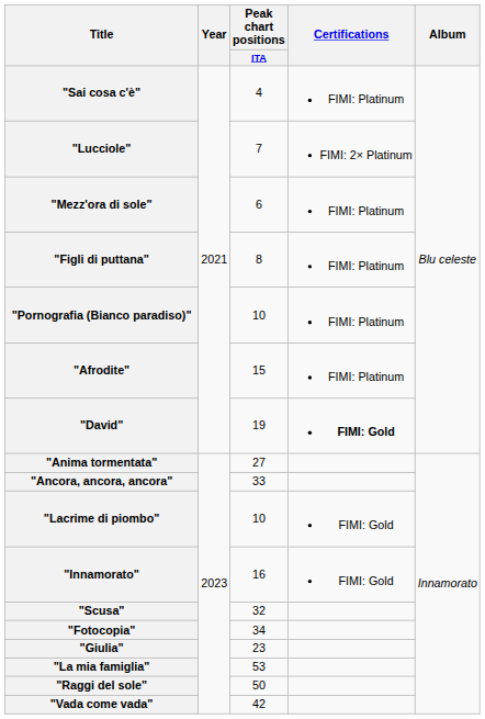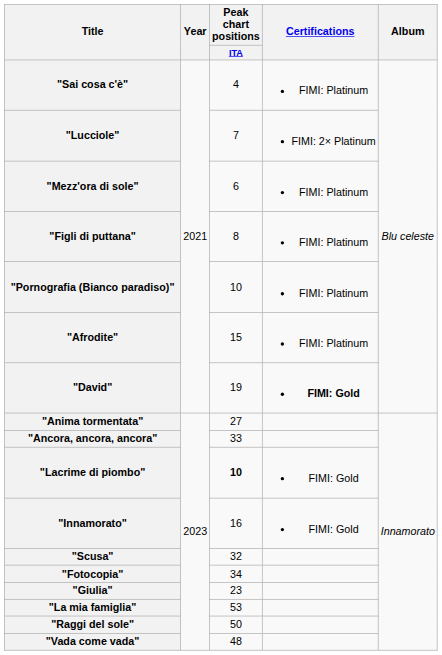"Lacrime di piombo" | Peak chart positions / ITA: normal -> bold
"Vada come vada" | Peak chart positions / ITA: 42 -> 48
